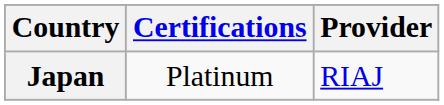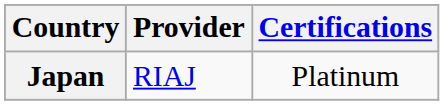columns swapped: Provider <-> Certifications
